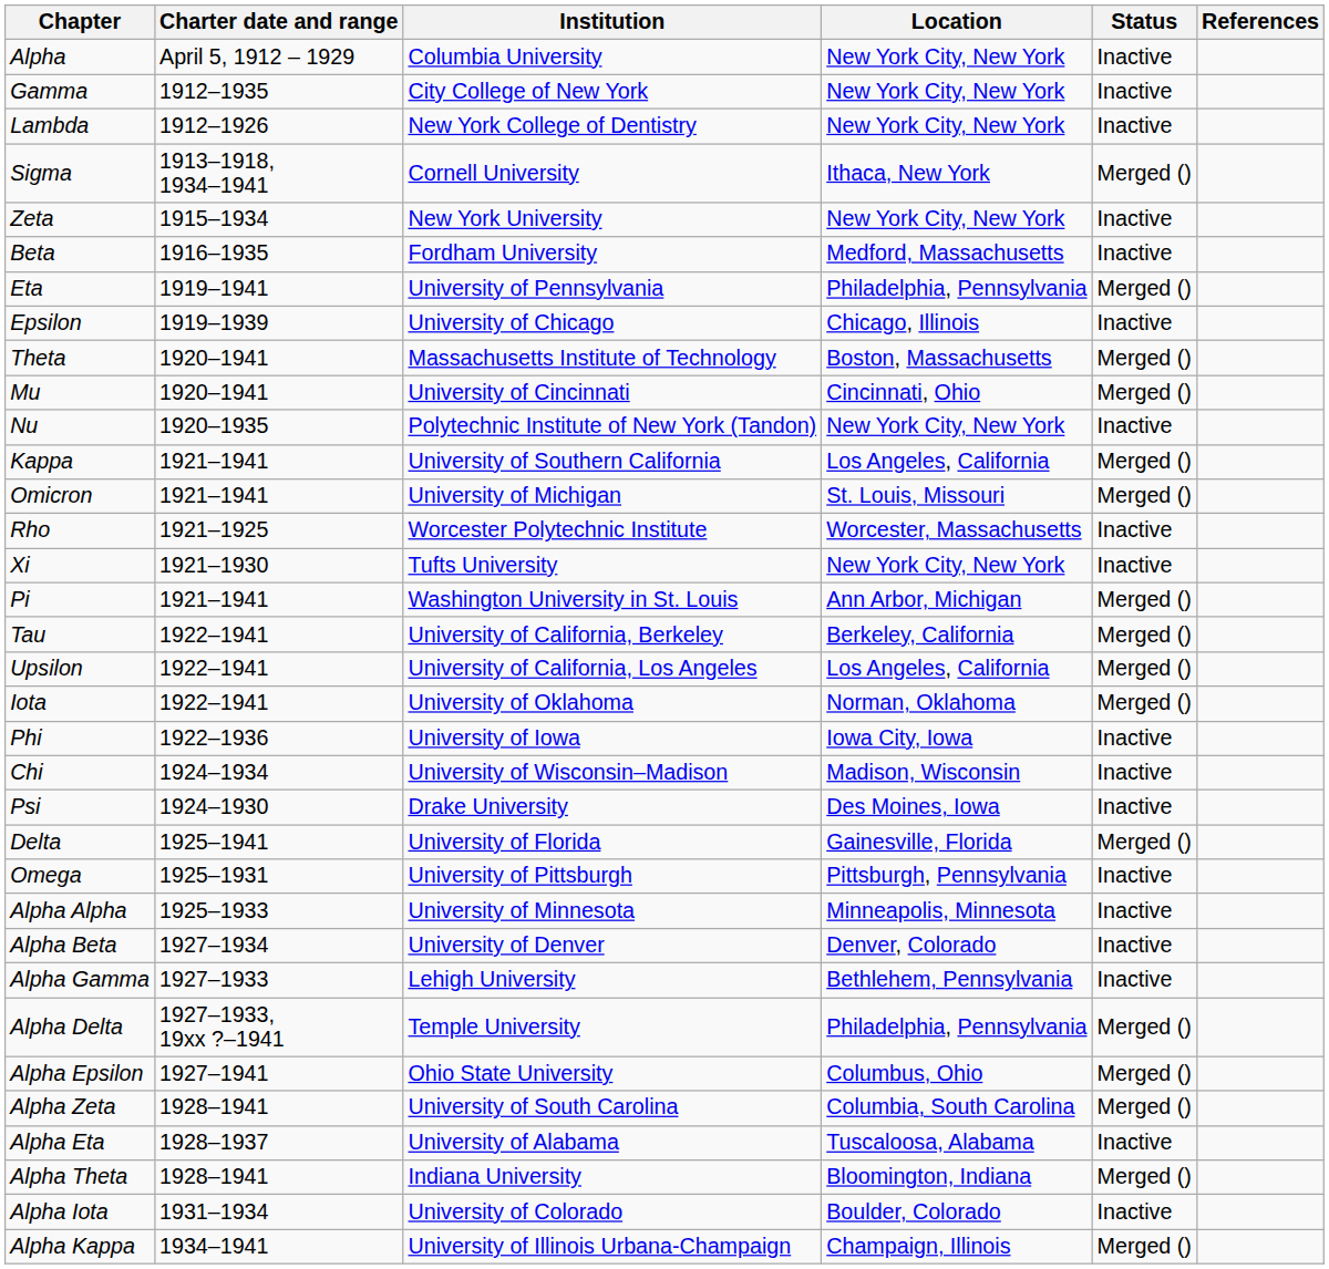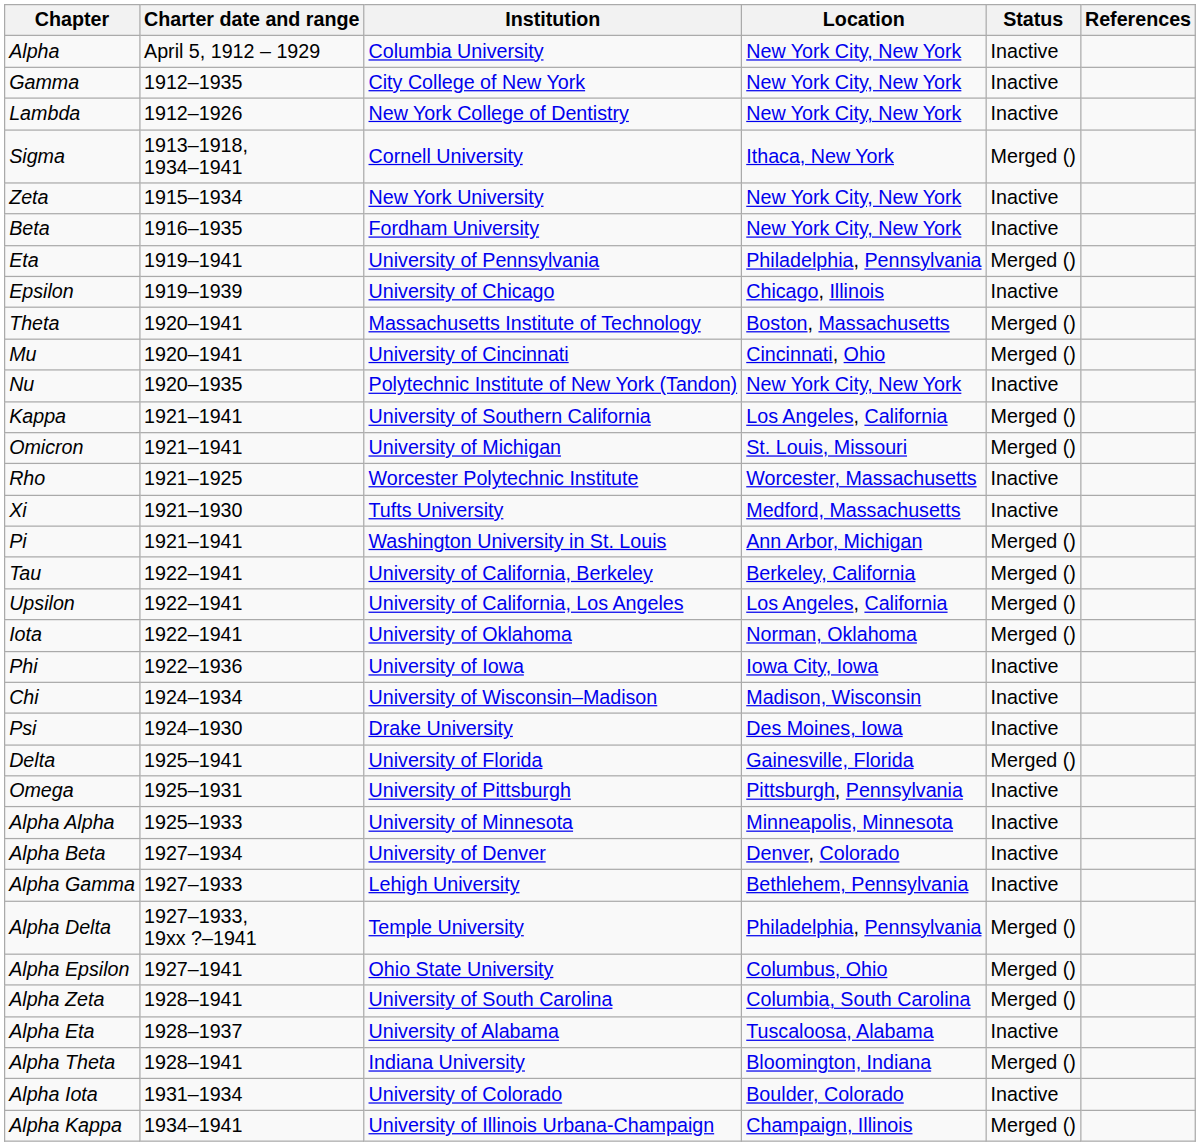Beta | Location: Medford, Massachusetts -> New York City, New York
Xi | Location: New York City, New York -> Medford, Massachusetts
